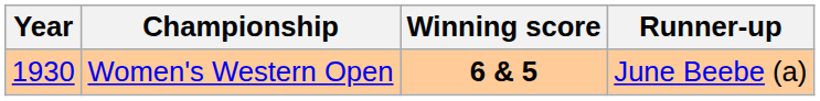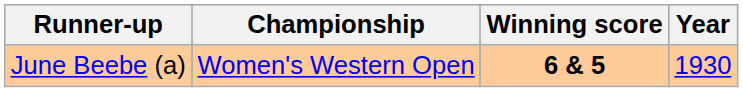columns swapped: Year <-> Runner-up
